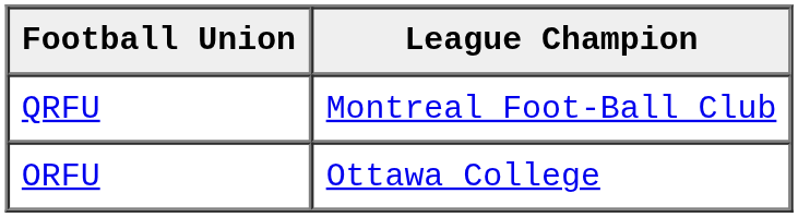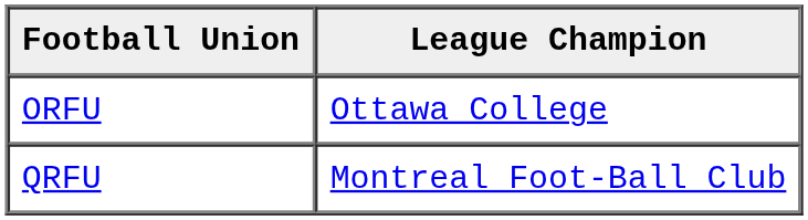rows swapped: ORFU <-> QRFU
